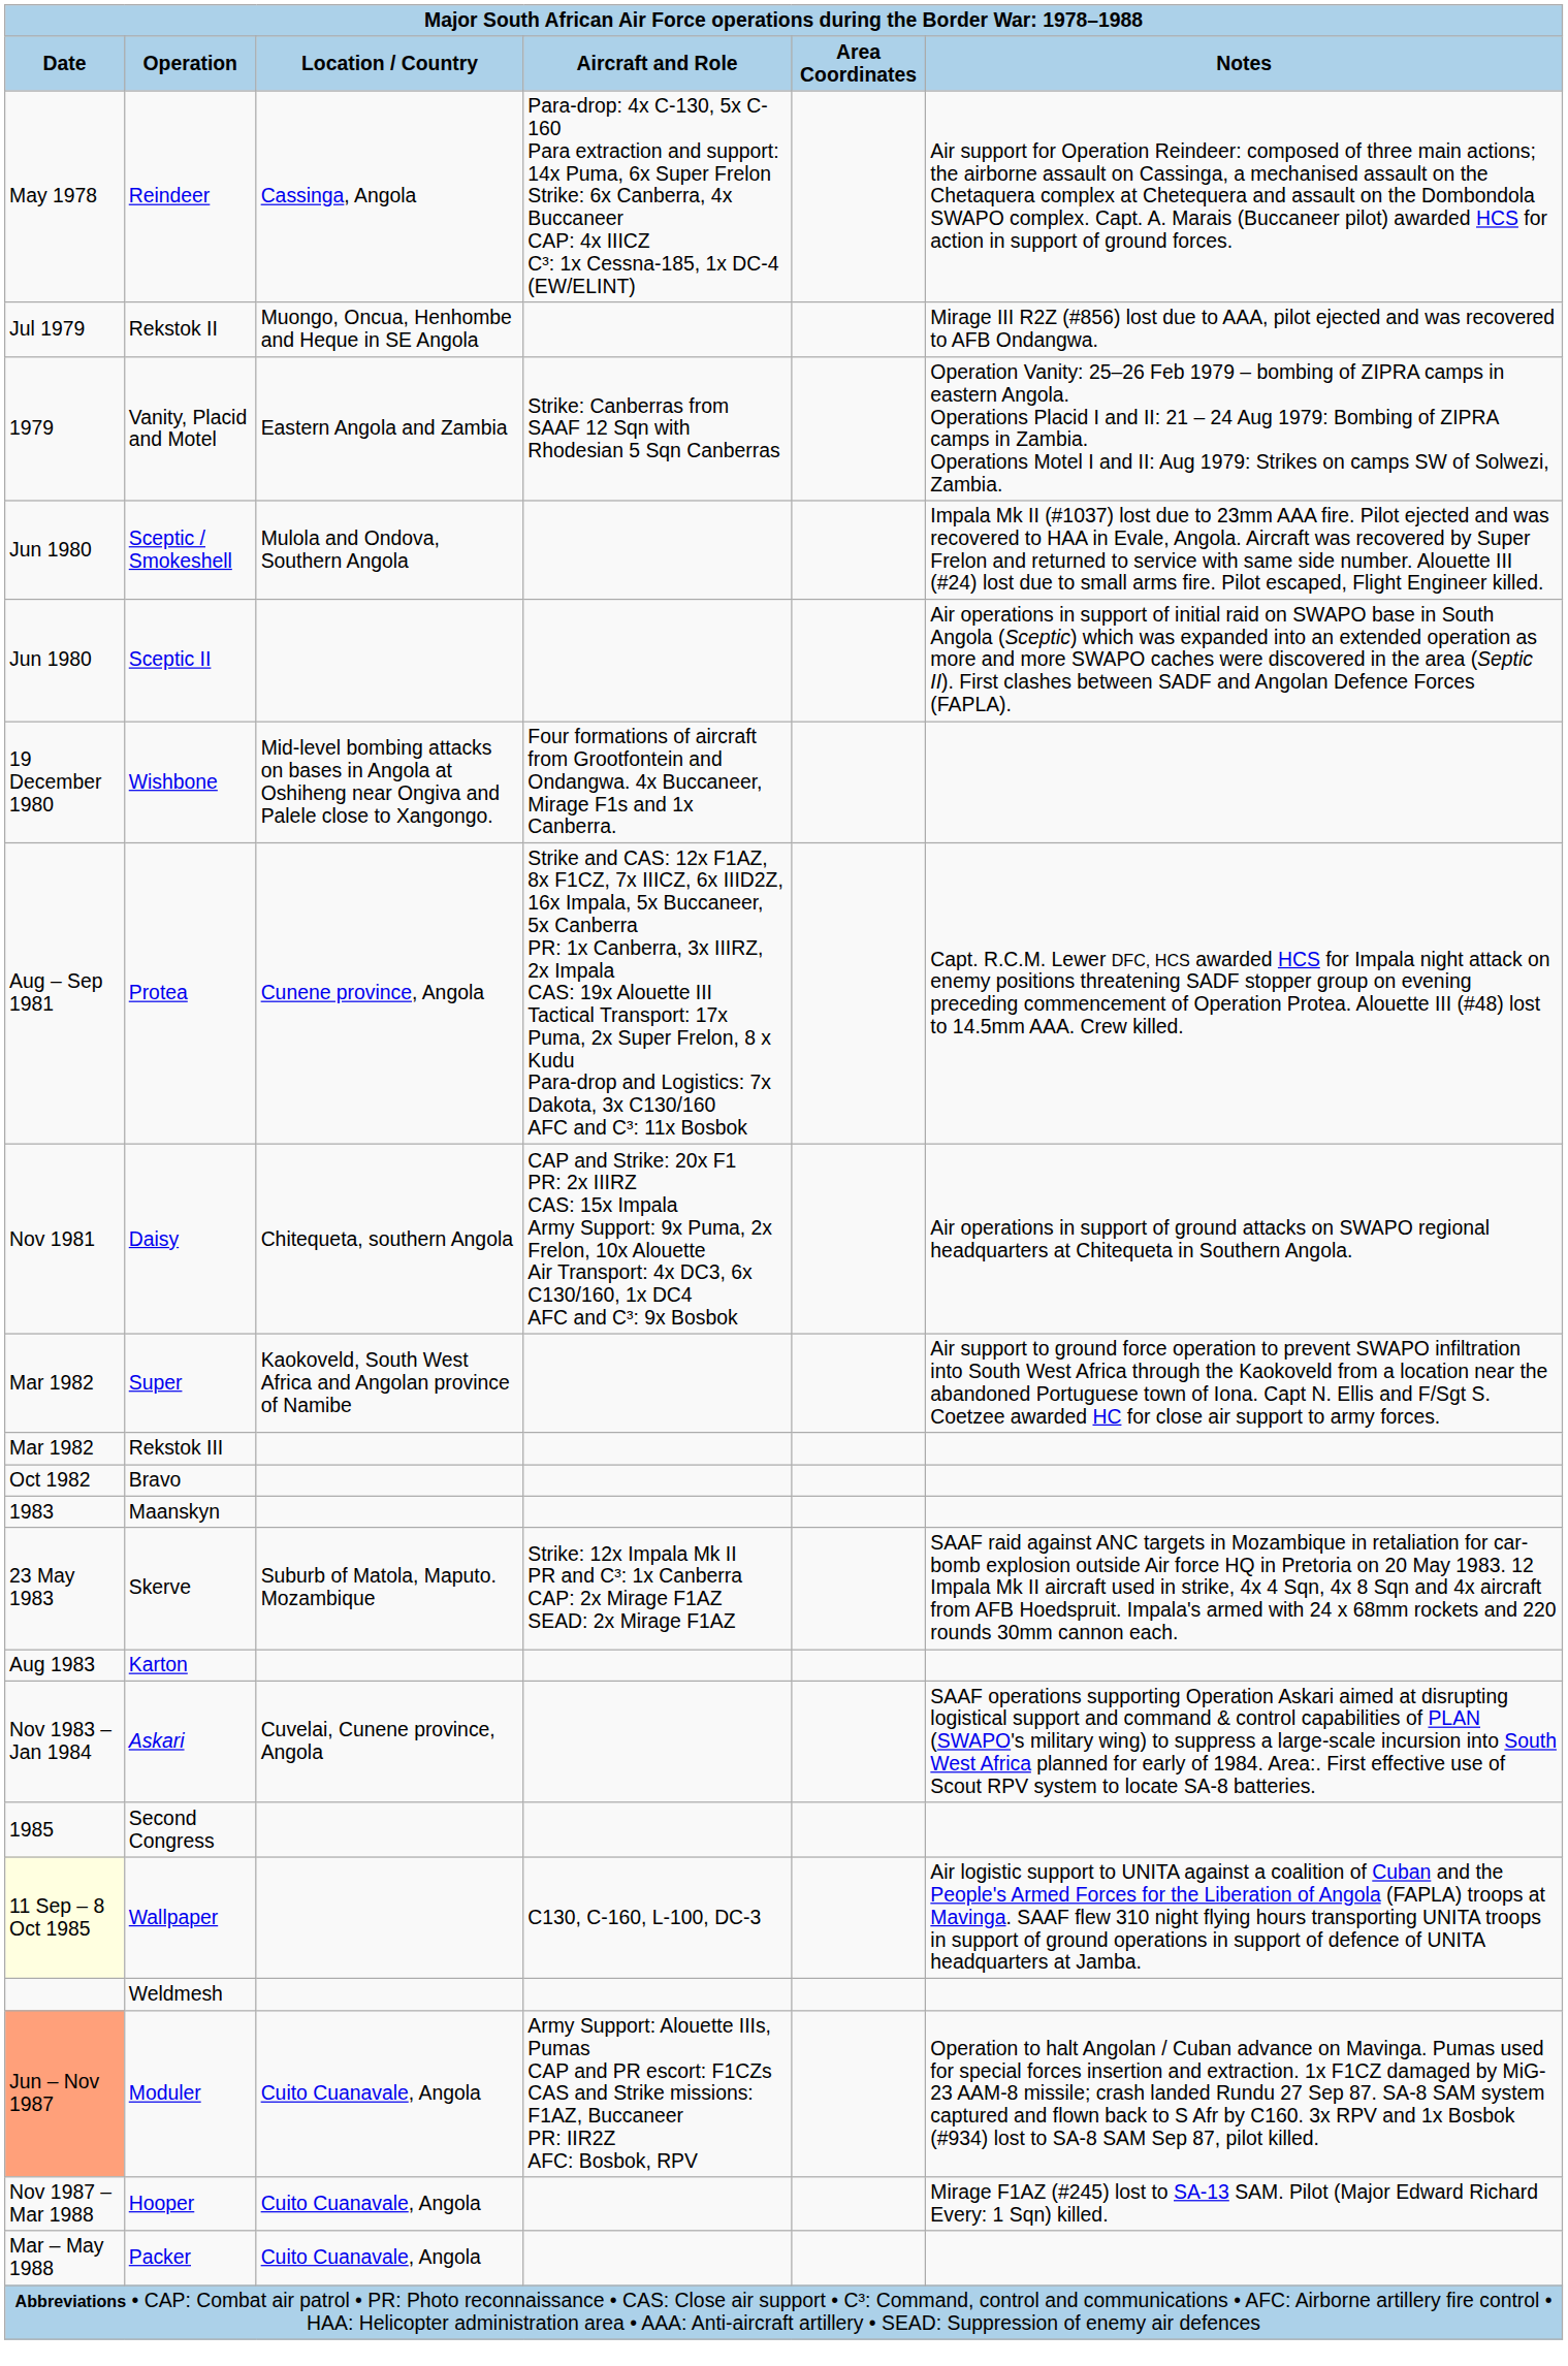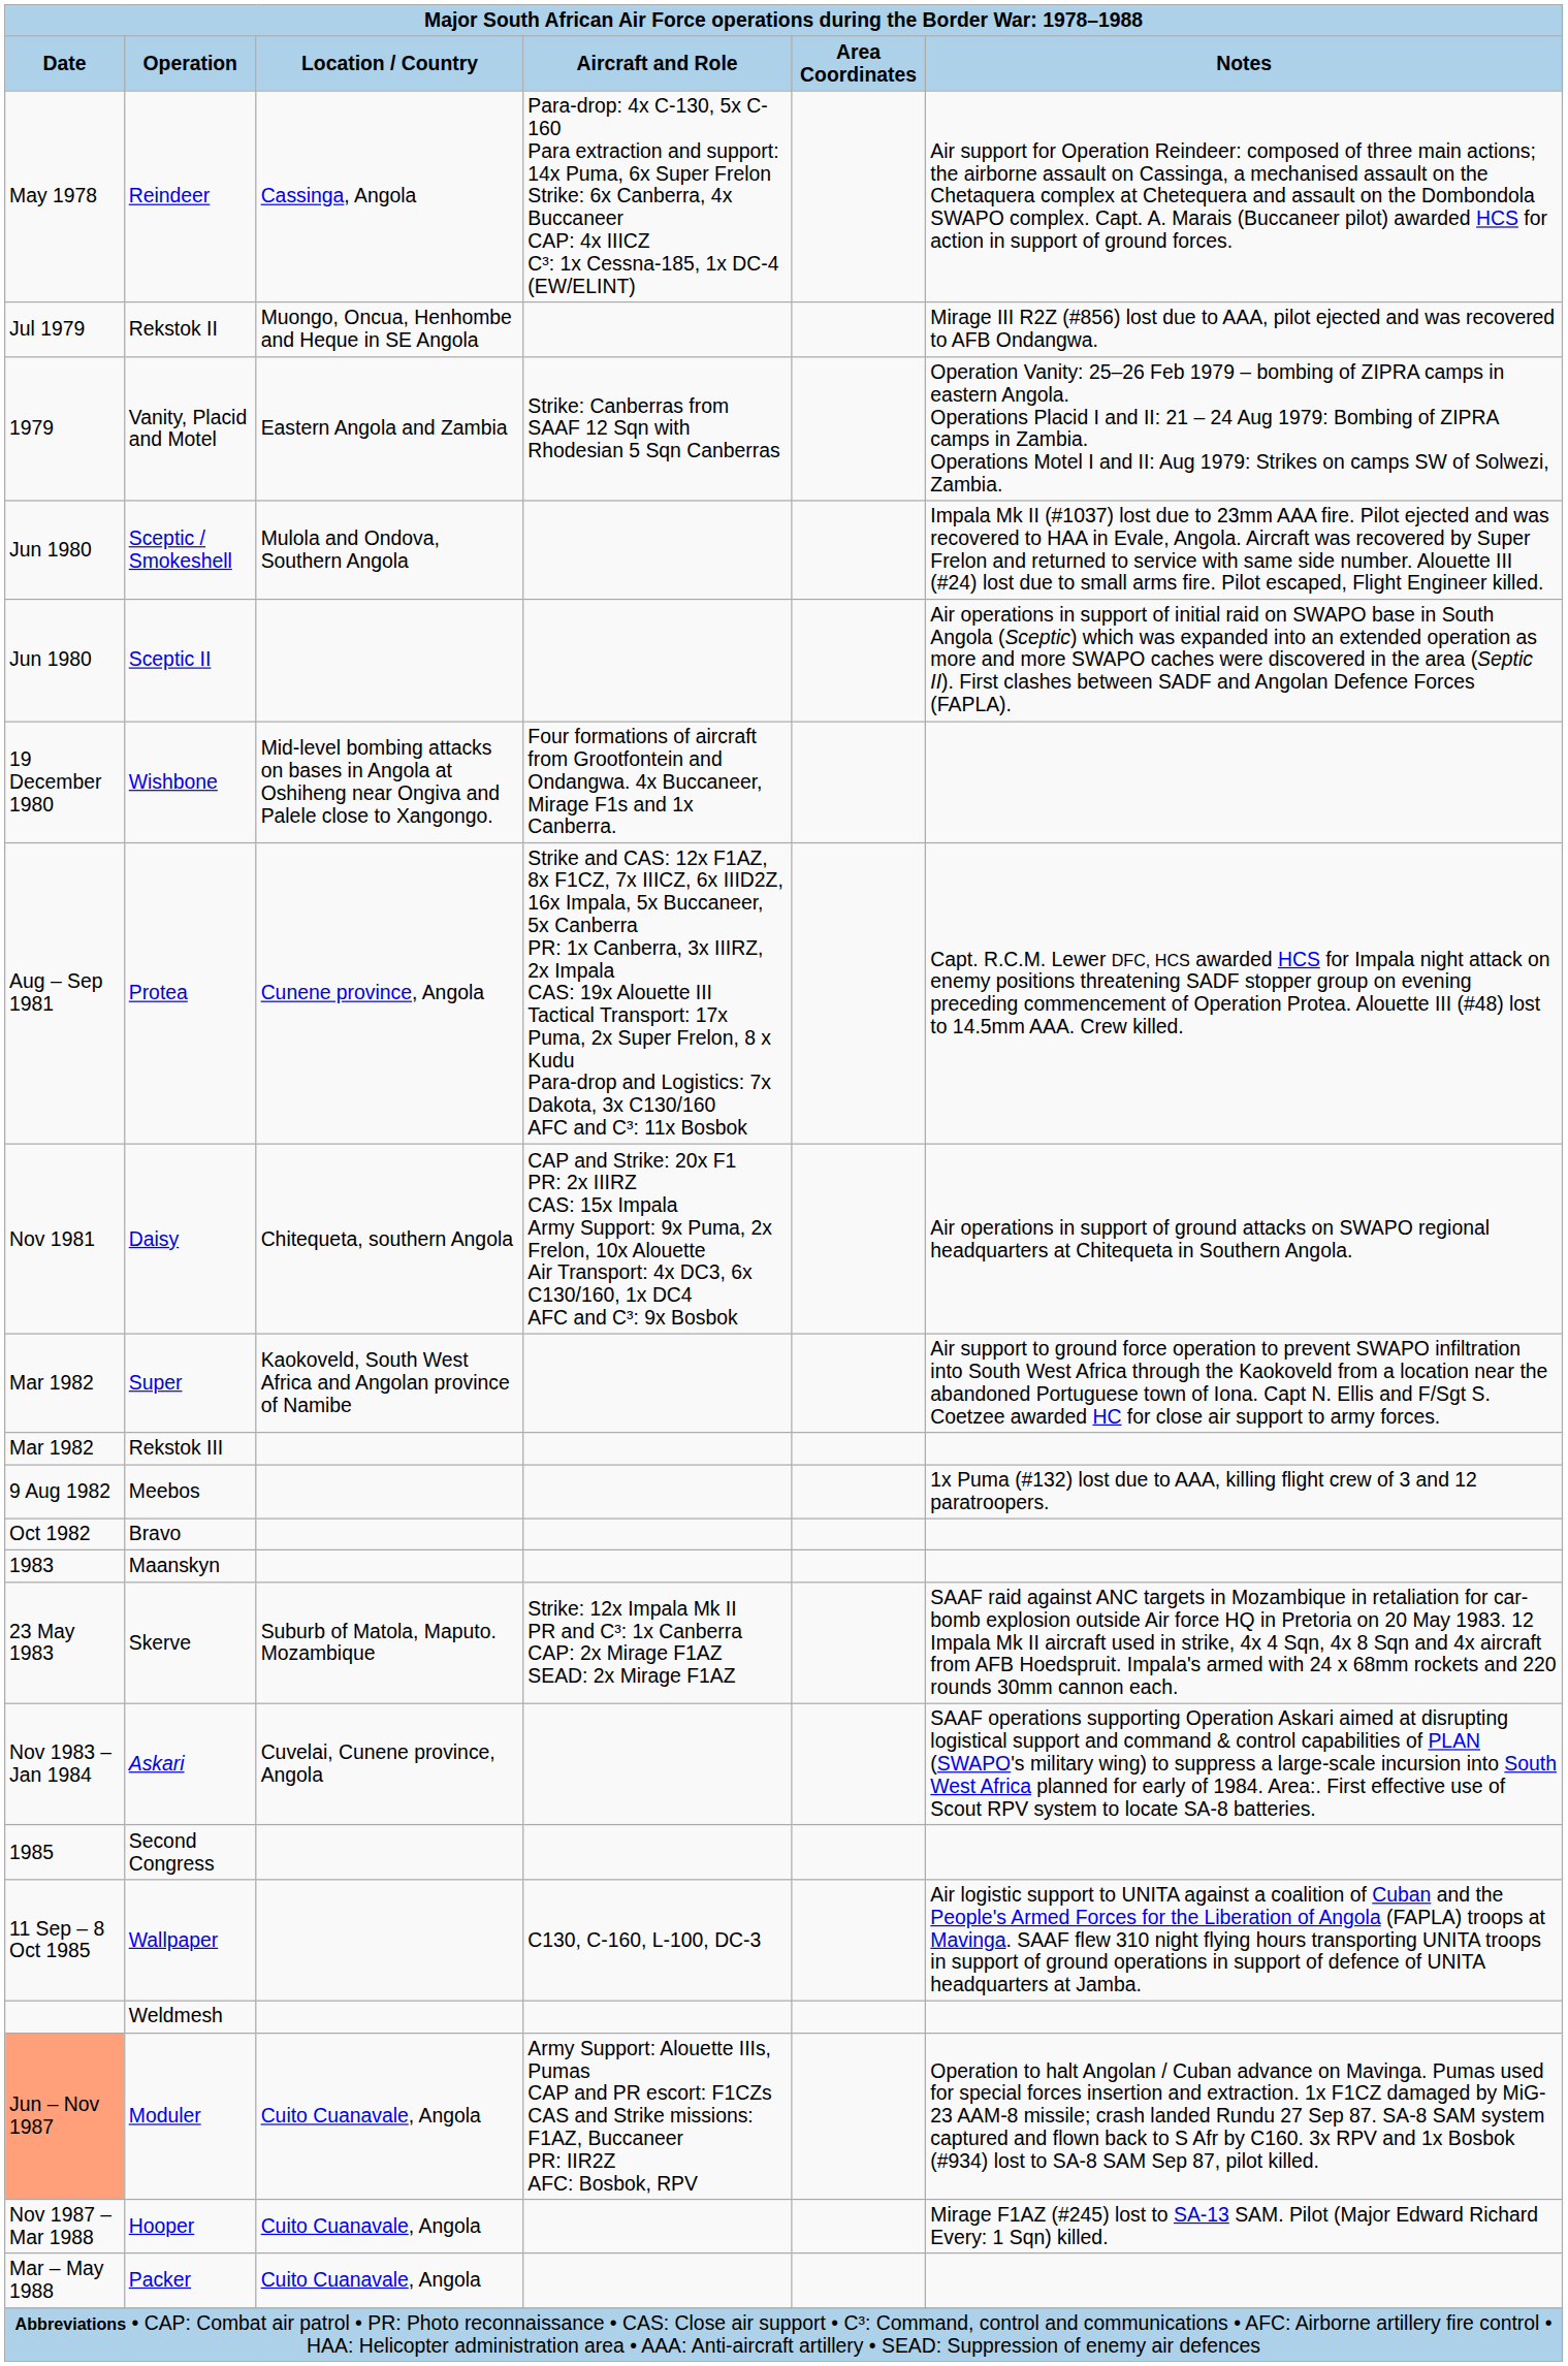+ row: 9 Aug 1982 | Meebos | 1x Puma (#132) lost due to AAA, killing flight crew of 3 and 12 paratroopers.
- row: Aug 1983 | Karton
Wallpaper | column 1: lightyellow background -> no background
